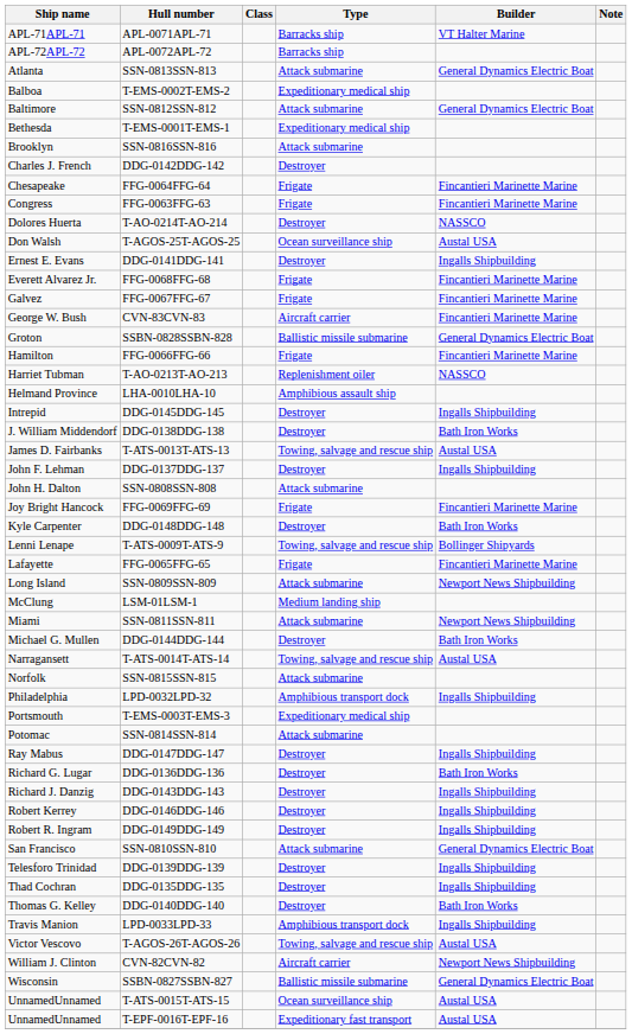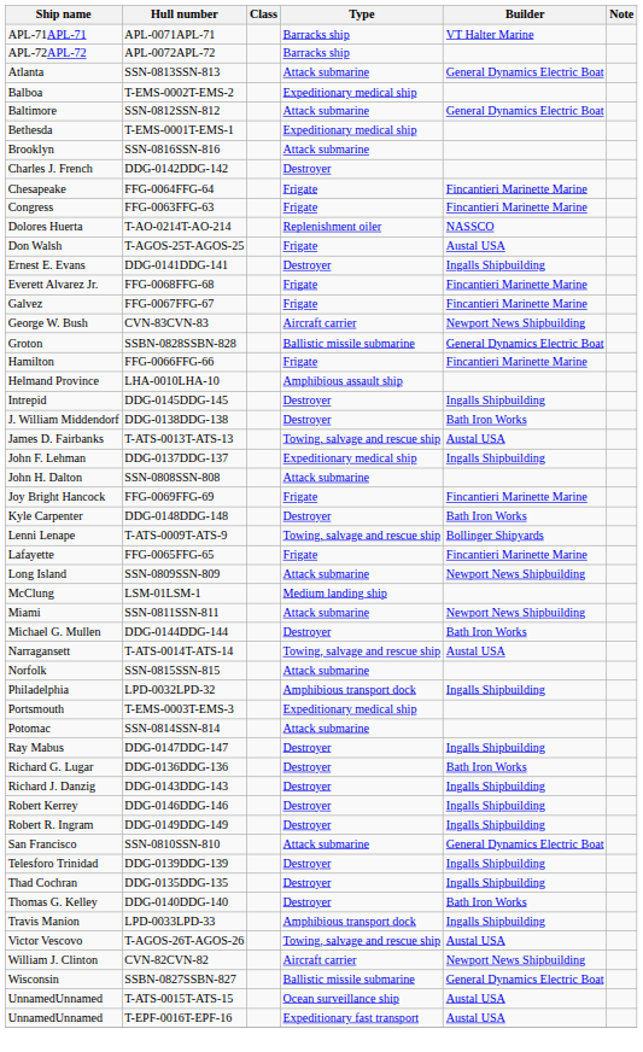T-AO-0214T-AO-214 | Type: Destroyer -> Replenishment oiler
T-AGOS-25T-AGOS-25 | Type: Ocean surveillance ship -> Frigate
CVN-83CVN-83 | Builder: Fincantieri Marinette Marine -> Newport News Shipbuilding
- row: Harriet Tubman | T-AO-0213T-AO-213 | Replenishment oiler | NASSCO
DDG-0137DDG-137 | Type: Destroyer -> Expeditionary medical ship
